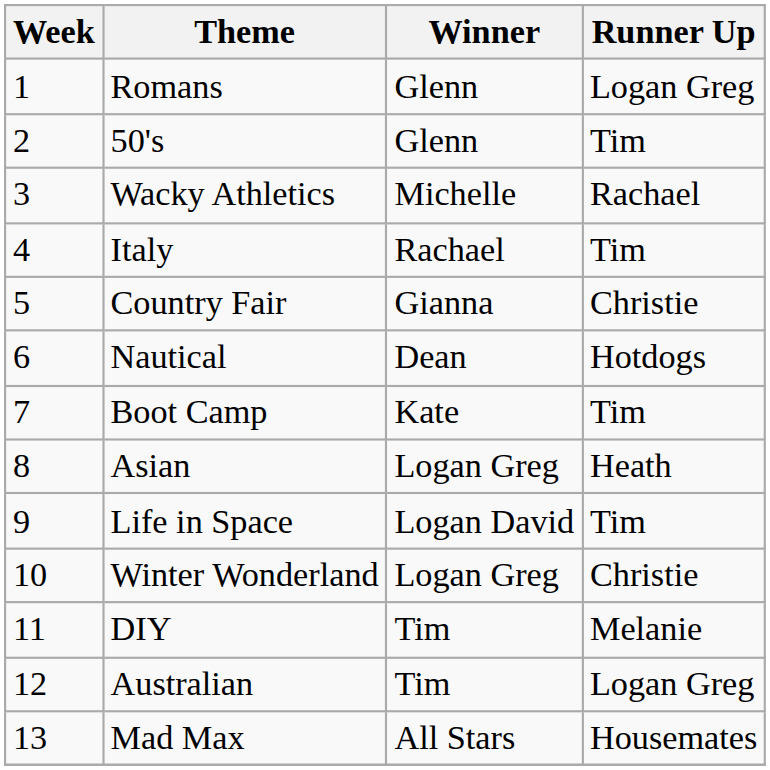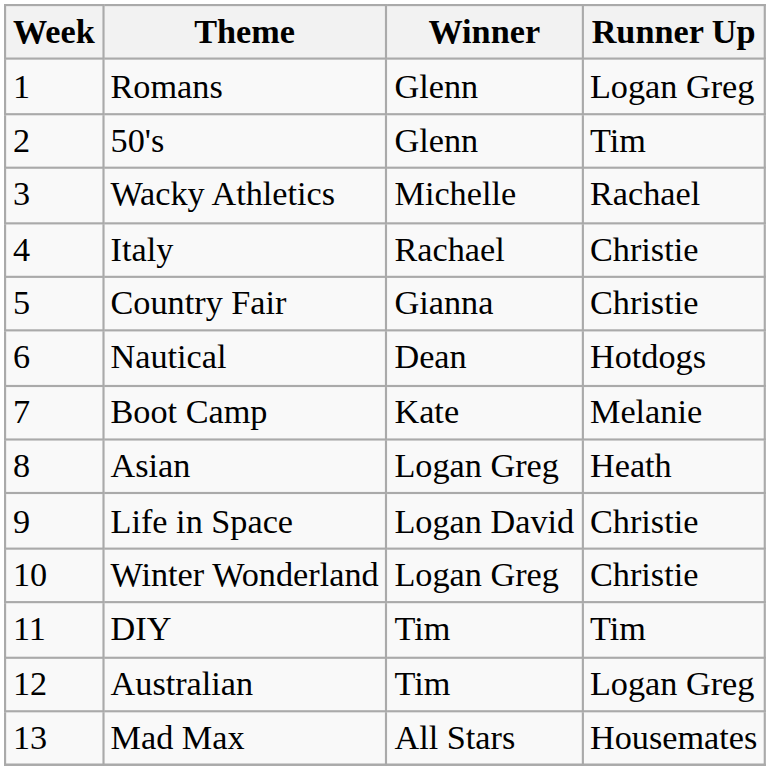Italy | Runner Up: Tim -> Christie
Boot Camp | Runner Up: Tim -> Melanie
Life in Space | Runner Up: Tim -> Christie
DIY | Runner Up: Melanie -> Tim
